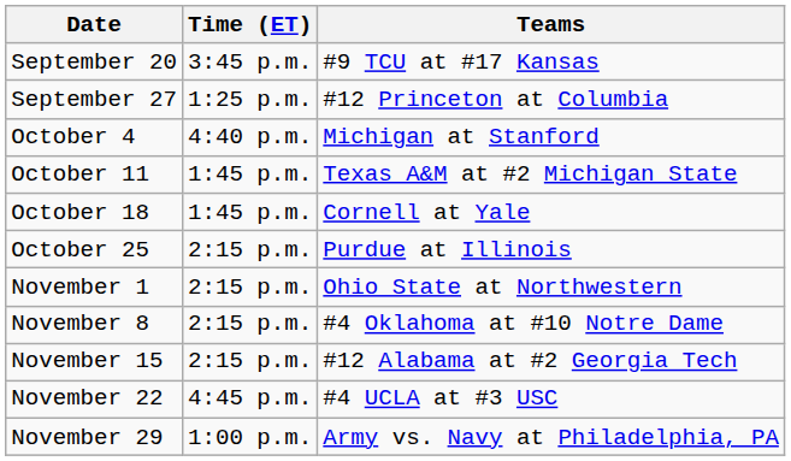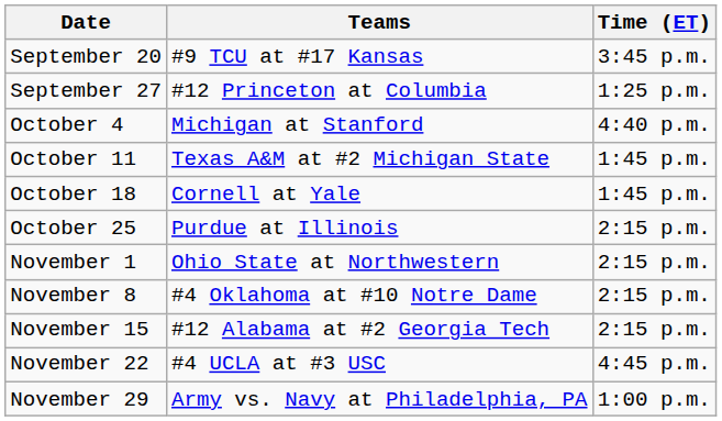columns swapped: Teams <-> Time (ET)
